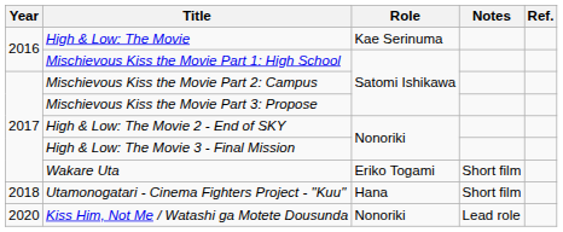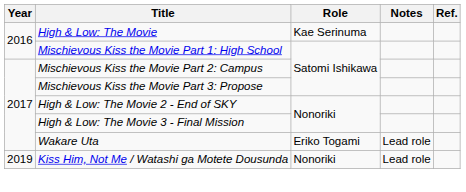Wakare Uta | Notes: Short film -> Lead role
- row: 2018 | Utamonogatari - Cinema Fighters Project - "Kuu" | Hana | Short film
Kiss Him, Not Me / Watashi ga Motete Dousunda | Year: 2020 -> 2019
